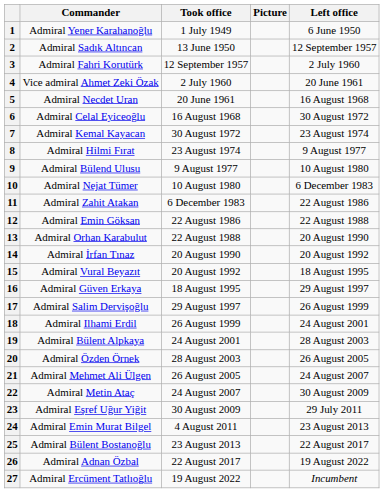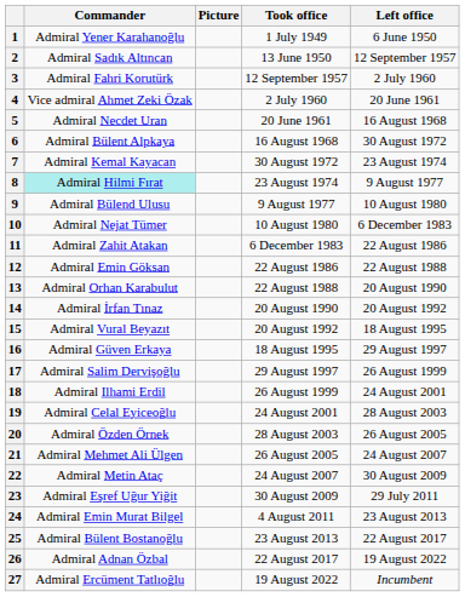columns swapped: Picture <-> Took office
6 | Commander: Admiral Celal Eyiceoğlu -> Admiral Bülent Alpkaya
8 | Commander: no background -> paleturquoise background
19 | Commander: Admiral Bülent Alpkaya -> Admiral Celal Eyiceoğlu
